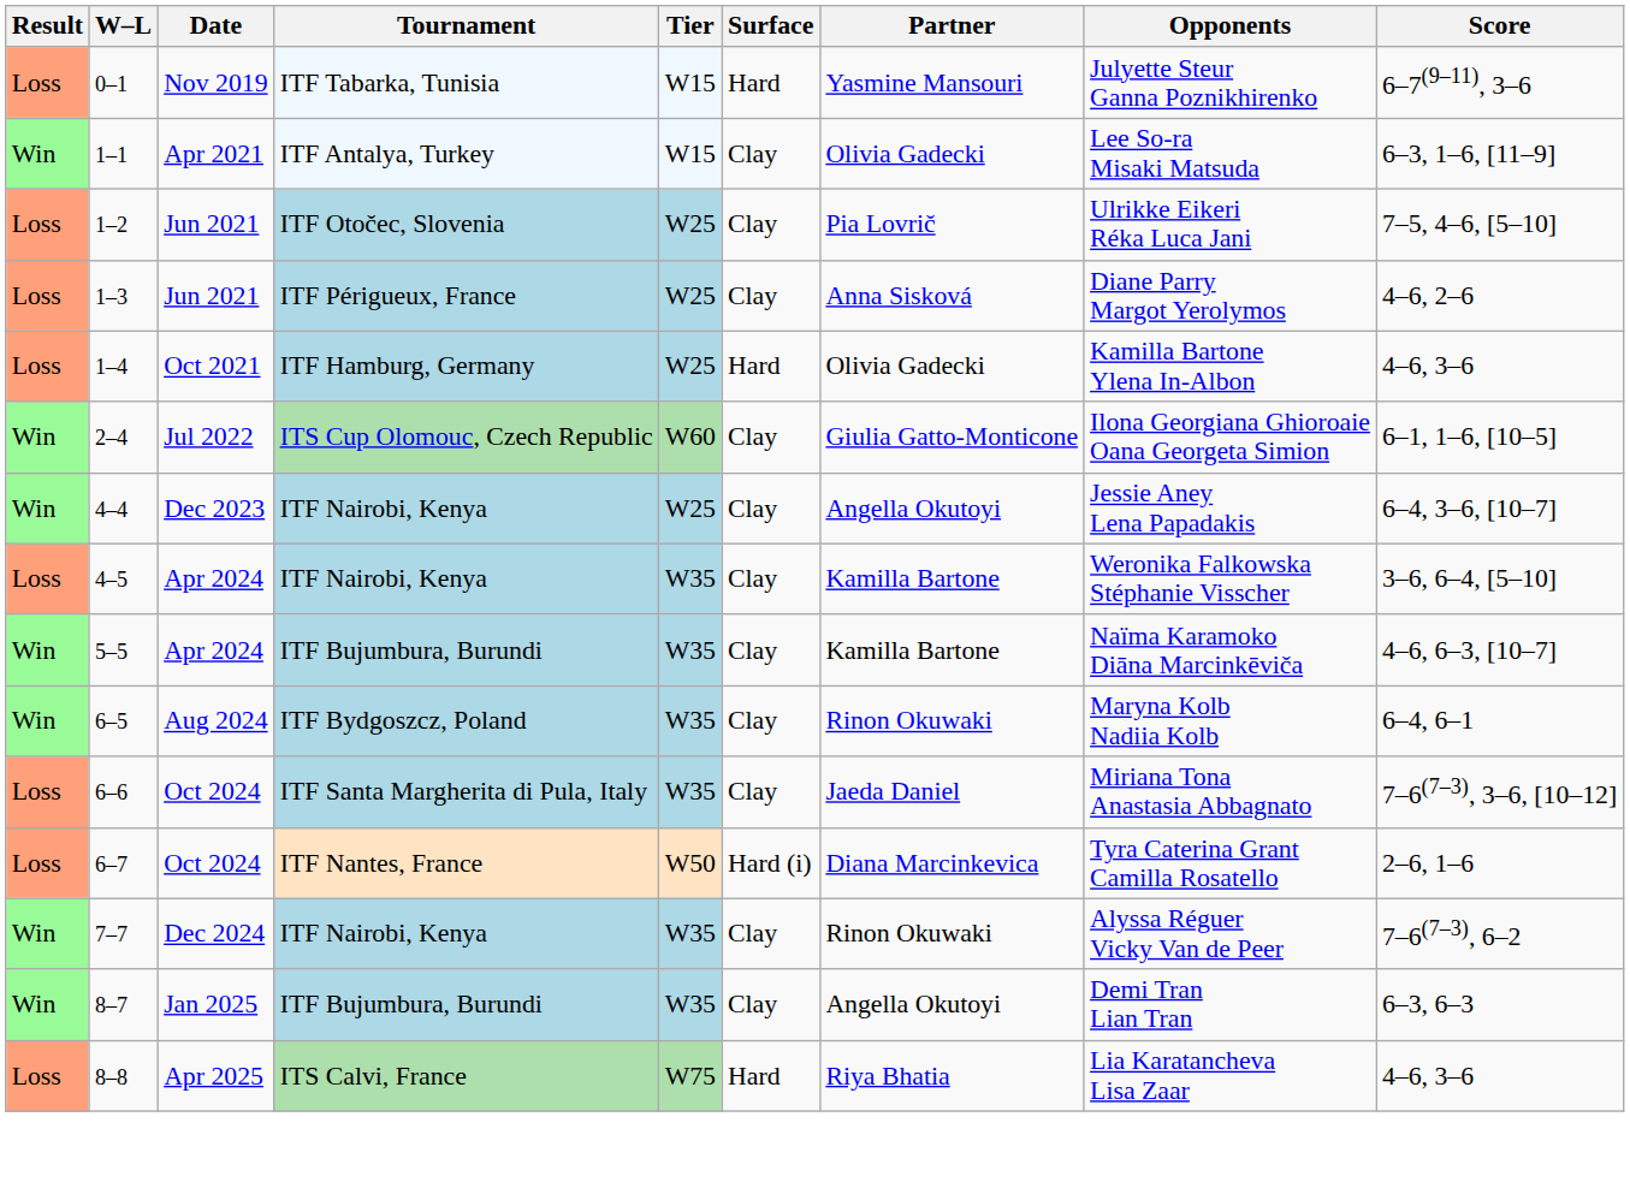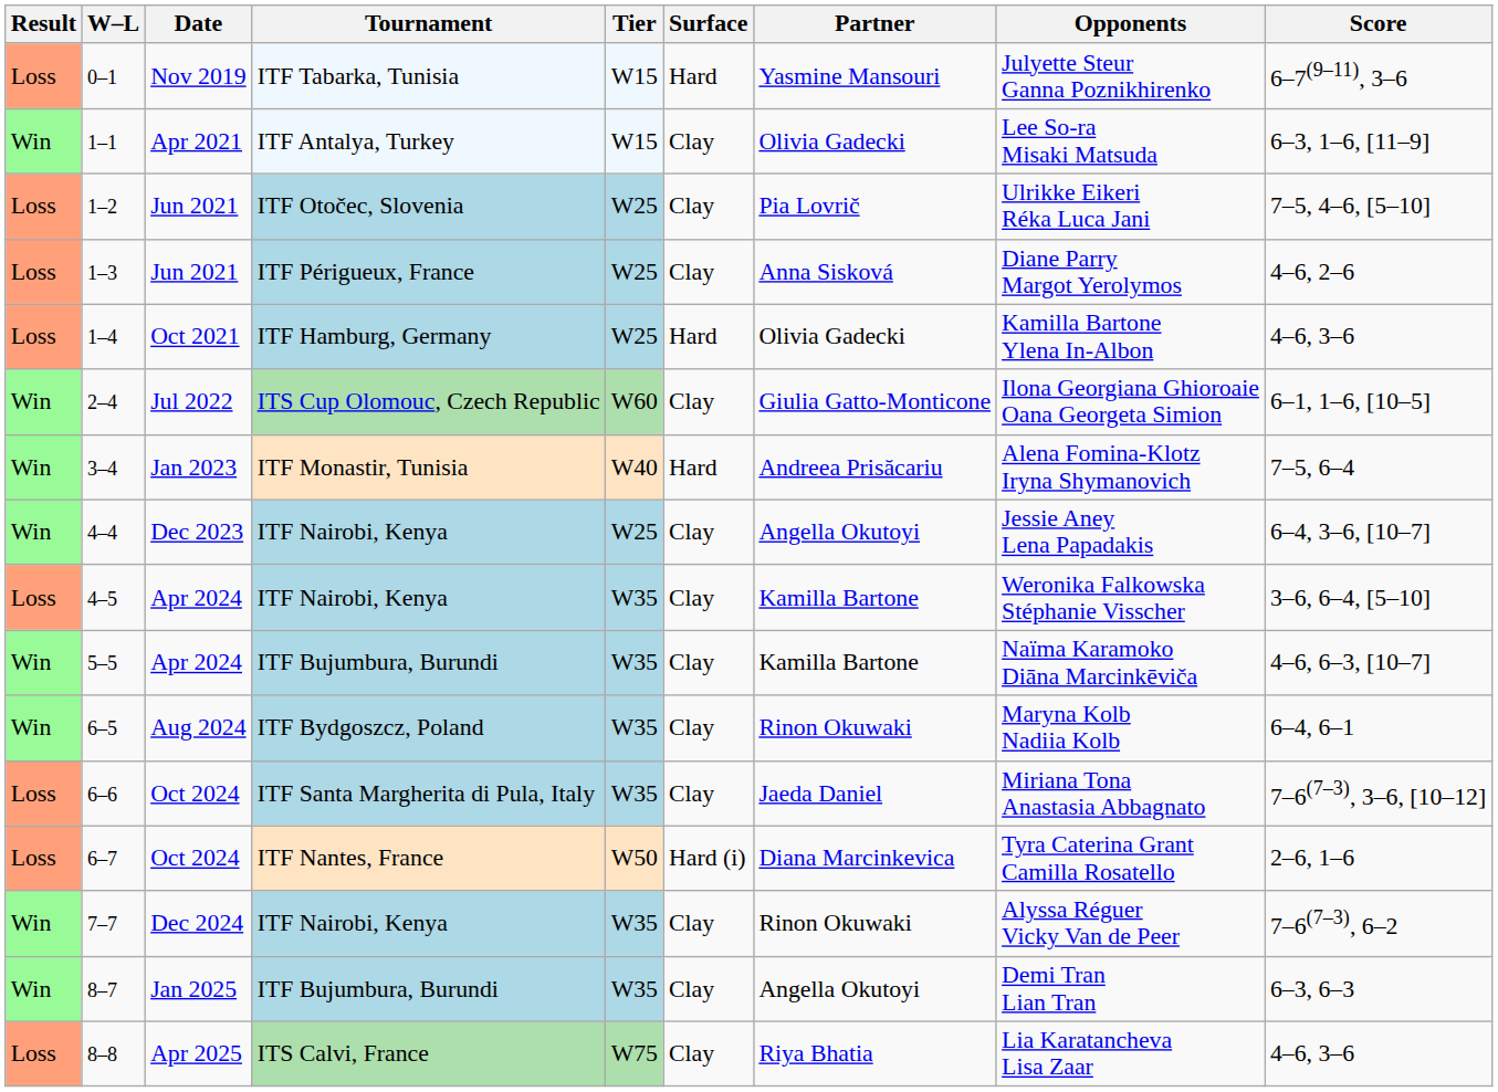+ row: Win | 3–4 | Jan 2023 | ITF Monastir, Tunisia | W40 | Hard | Andreea Prisăcariu | Alena Fomina-Klotz Iryna Shymanovich | 7–5, 6–4
8–8 | Surface: Hard -> Clay
